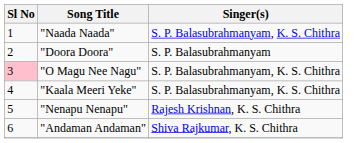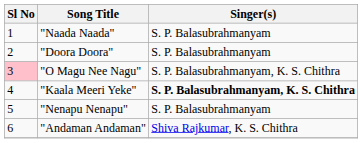"Naada Naada" | Singer(s): S. P. Balasubrahmanyam, K. S. Chithra -> S. P. Balasubrahmanyam
"Kaala Meeri Yeke" | Singer(s): normal -> bold
"Nenapu Nenapu" | Singer(s): Rajesh Krishnan, K. S. Chithra -> S. P. Balasubrahmanyam
